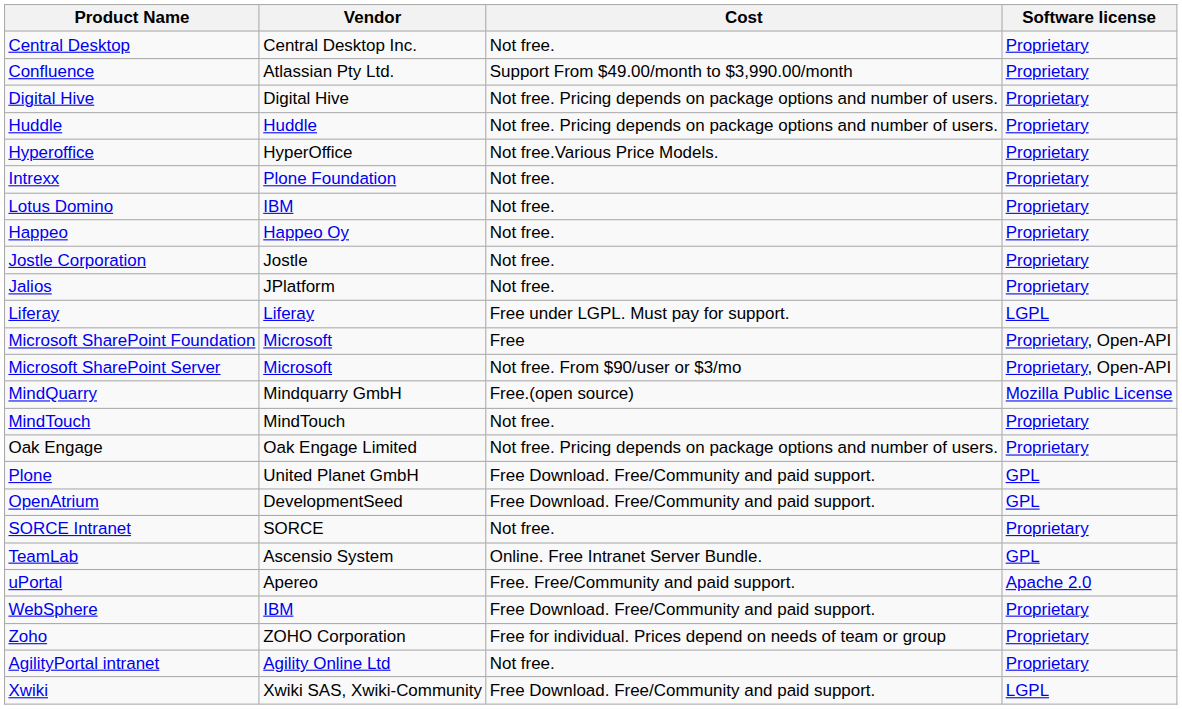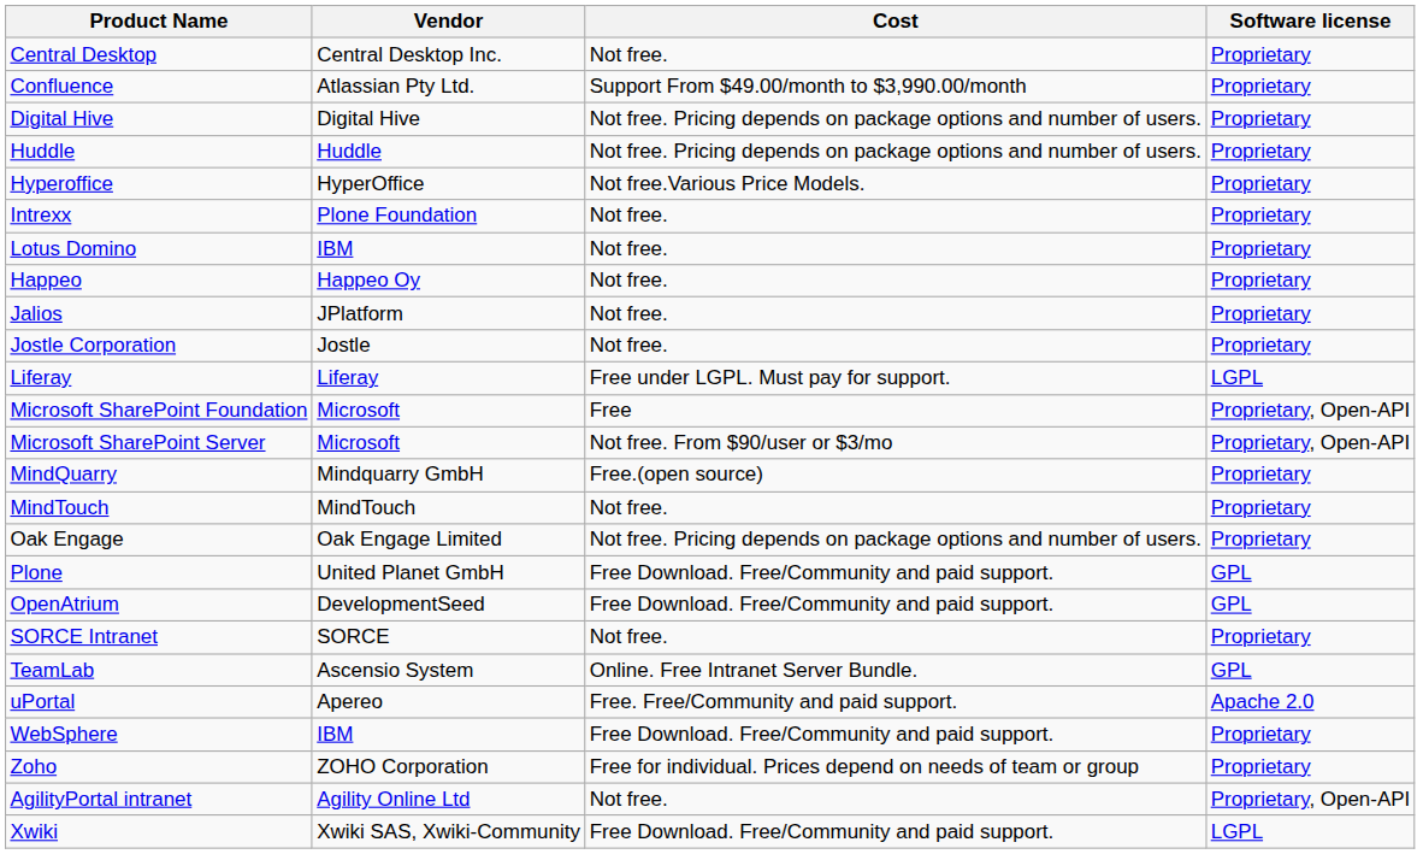rows swapped: Jostle Corporation <-> Jalios
MindQuarry | Software license: Mozilla Public License -> Proprietary
AgilityPortal intranet | Software license: Proprietary -> Proprietary, Open-API
